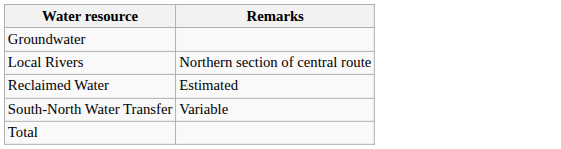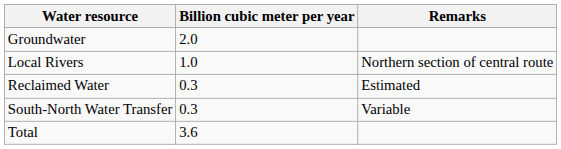+ column: Billion cubic meter per year | 2.0 | 1.0 | 0.3 | 0.3 | 3.6
